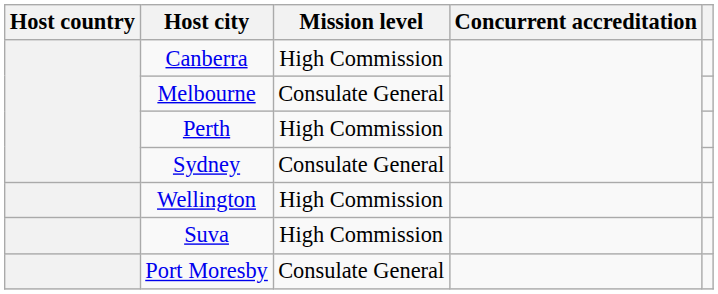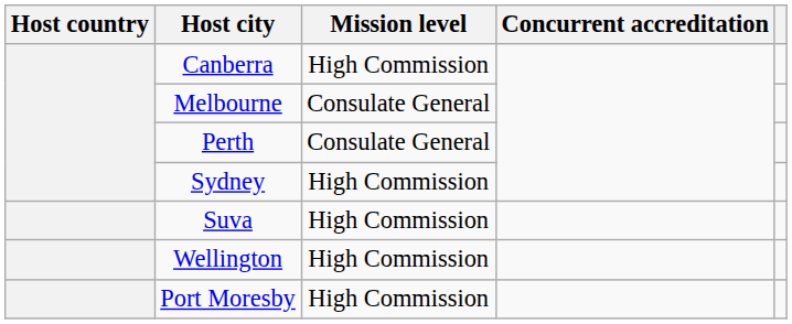Perth | Mission level: High Commission -> Consulate General
Sydney | Mission level: Consulate General -> High Commission
rows swapped: Suva <-> Wellington
Port Moresby | Mission level: Consulate General -> High Commission
